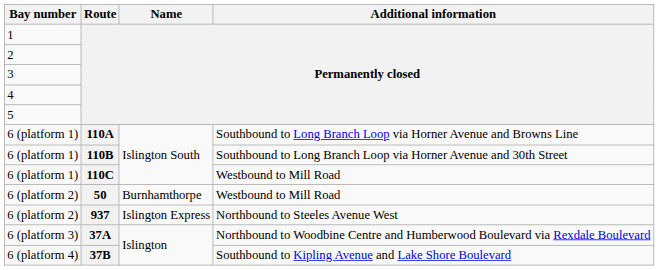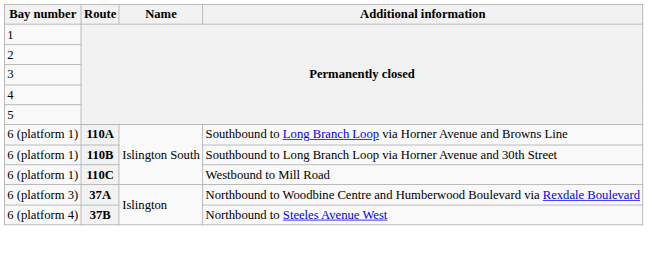- row: 6 (platform 2) | 50 | Burnhamthorpe | Westbound to Mill Road
- row: 6 (platform 2) | 937 | Islington Express | Northbound to Steeles Avenue West
6 (platform 4) | Additional information: Southbound to Kipling Avenue and Lake Shore Boulevard -> Northbound to Steeles Avenue West
